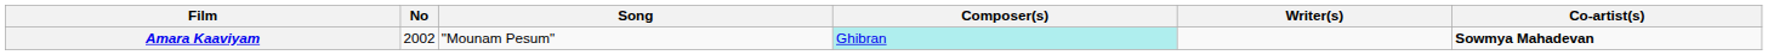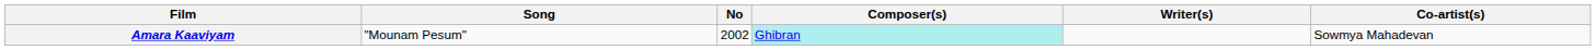columns swapped: No <-> Song
Amara Kaaviyam | Co-artist(s): bold -> normal
